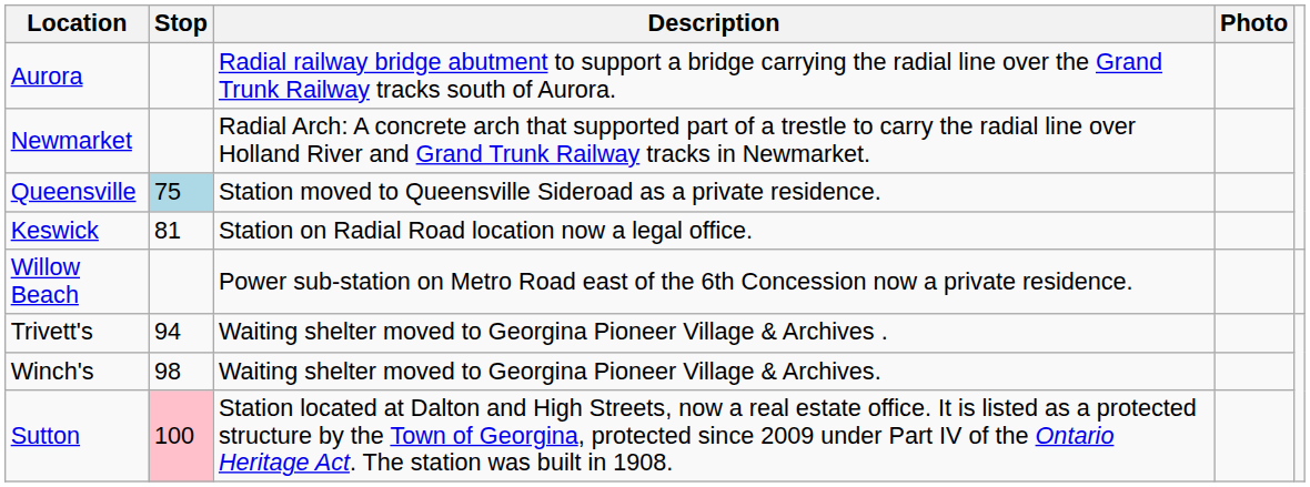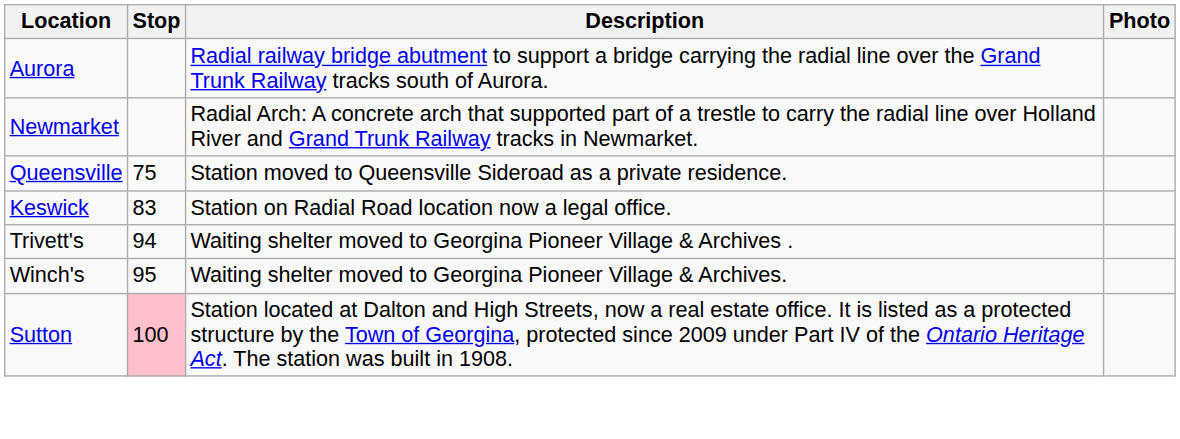Queensville | Stop: lightblue background -> no background
Keswick | Stop: 81 -> 83
- row: Willow Beach | Power sub-station on Metro Road east of the 6th Concession now a private residence.
Winch's | Stop: 98 -> 95
